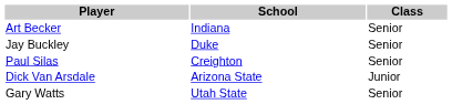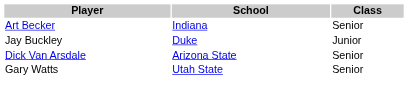Jay Buckley | Class: Senior -> Junior
- row: Paul Silas | Creighton | Senior
Dick Van Arsdale | Class: Junior -> Senior
